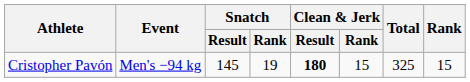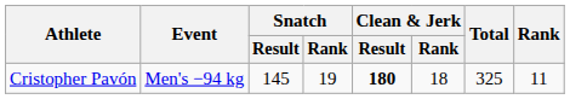Cristopher Pavón | Clean & Jerk / Rank: 15 -> 18
Cristopher Pavón | Rank: 15 -> 11
